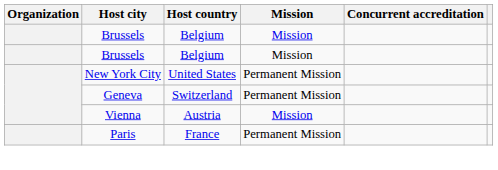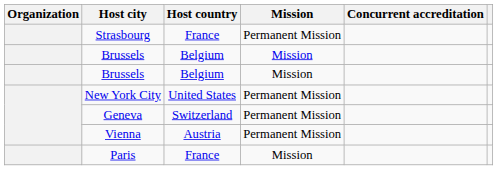+ row: Strasbourg | France | Permanent Mission
Vienna | Mission: Mission -> Permanent Mission
Paris | Mission: Permanent Mission -> Mission
